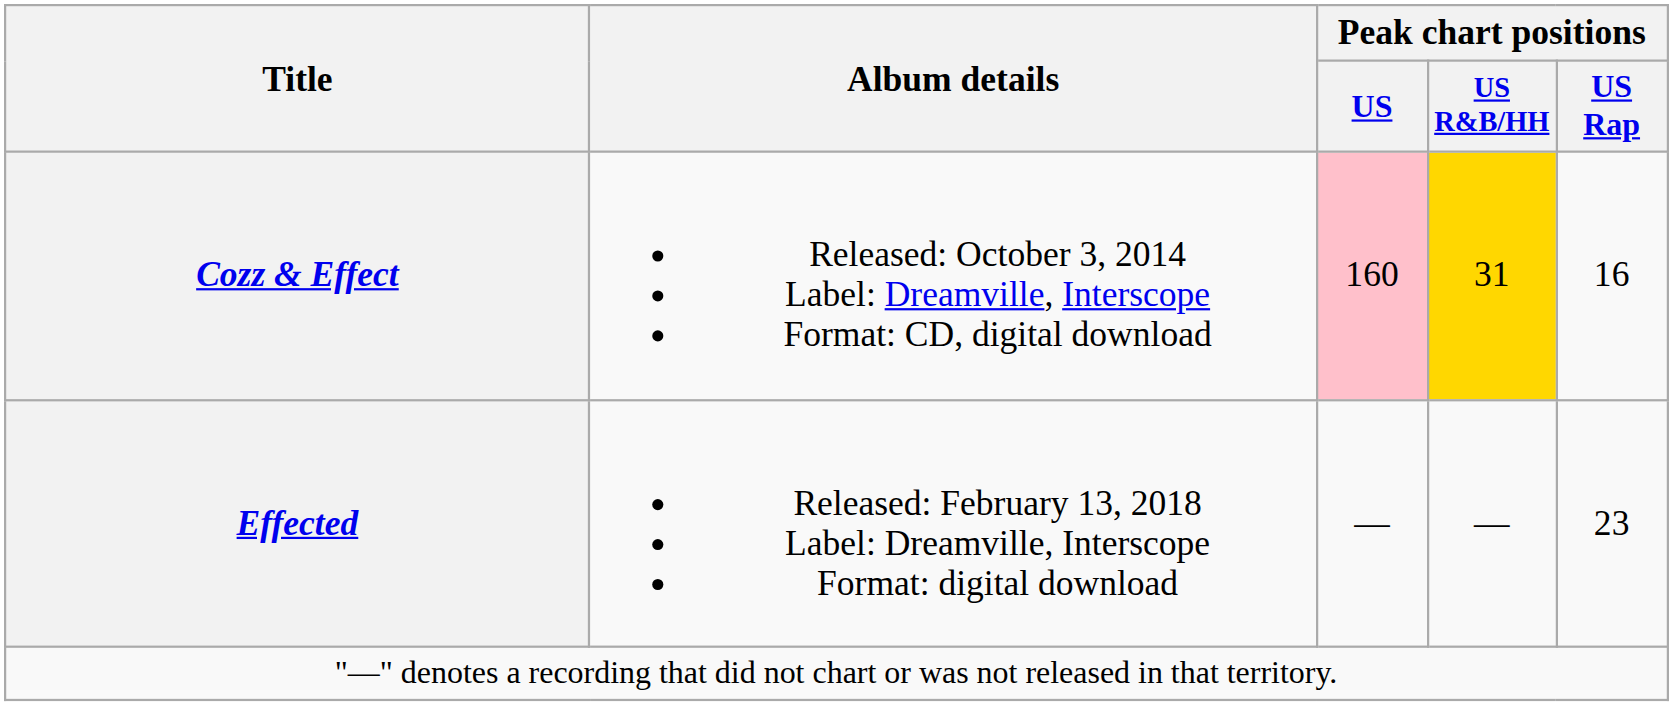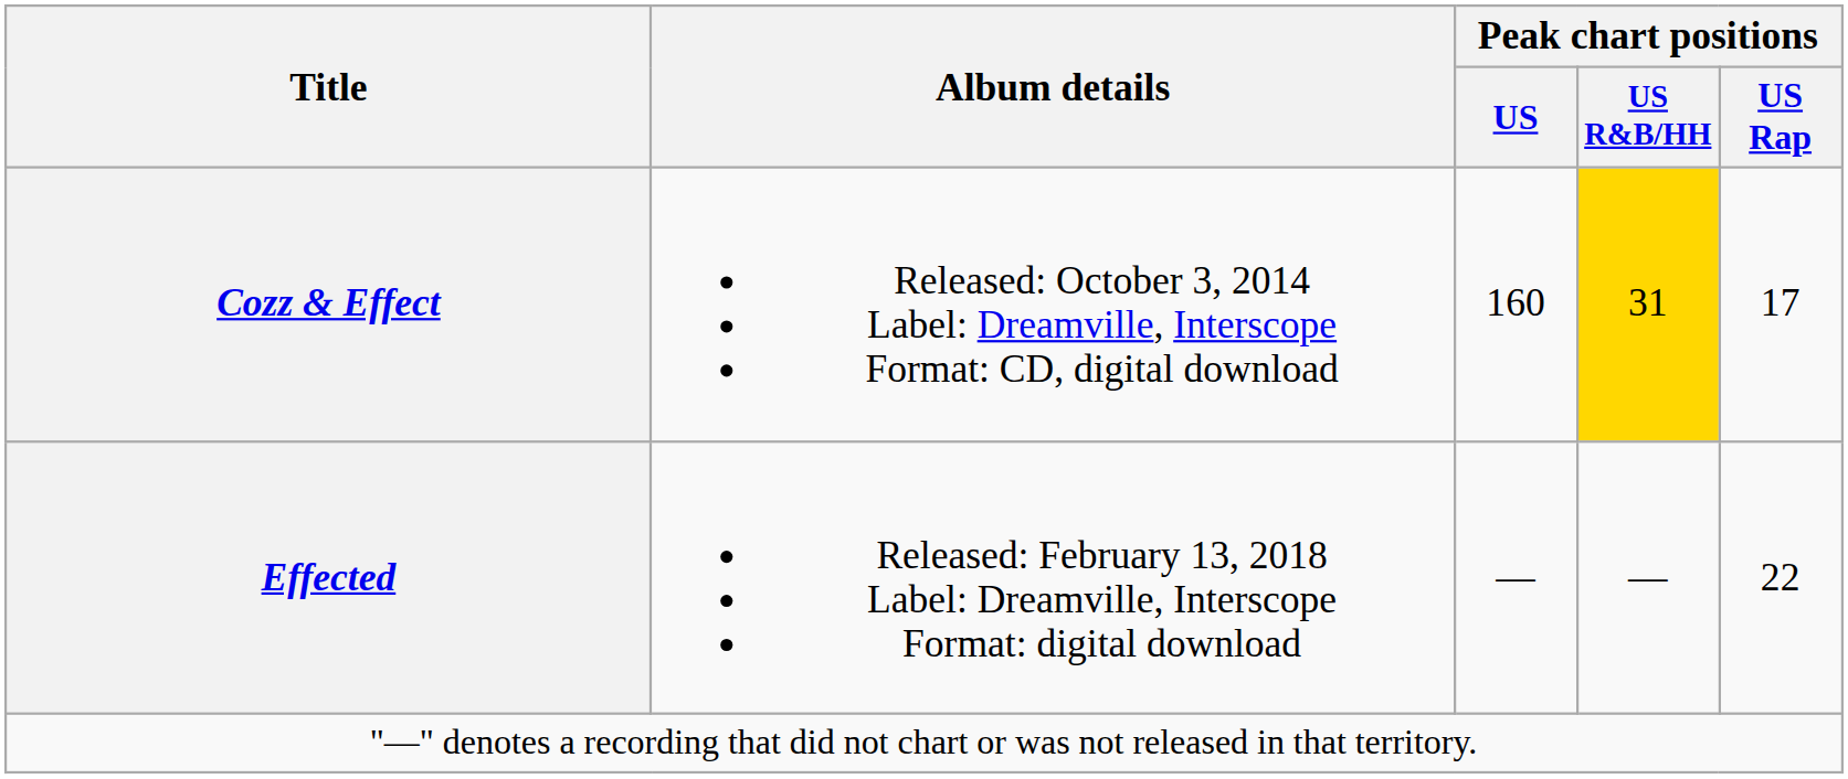Cozz & Effect | Peak chart positions / US: pink background -> no background
Cozz & Effect | Peak chart positions / US Rap: 16 -> 17
Effected | Peak chart positions / US Rap: 23 -> 22
